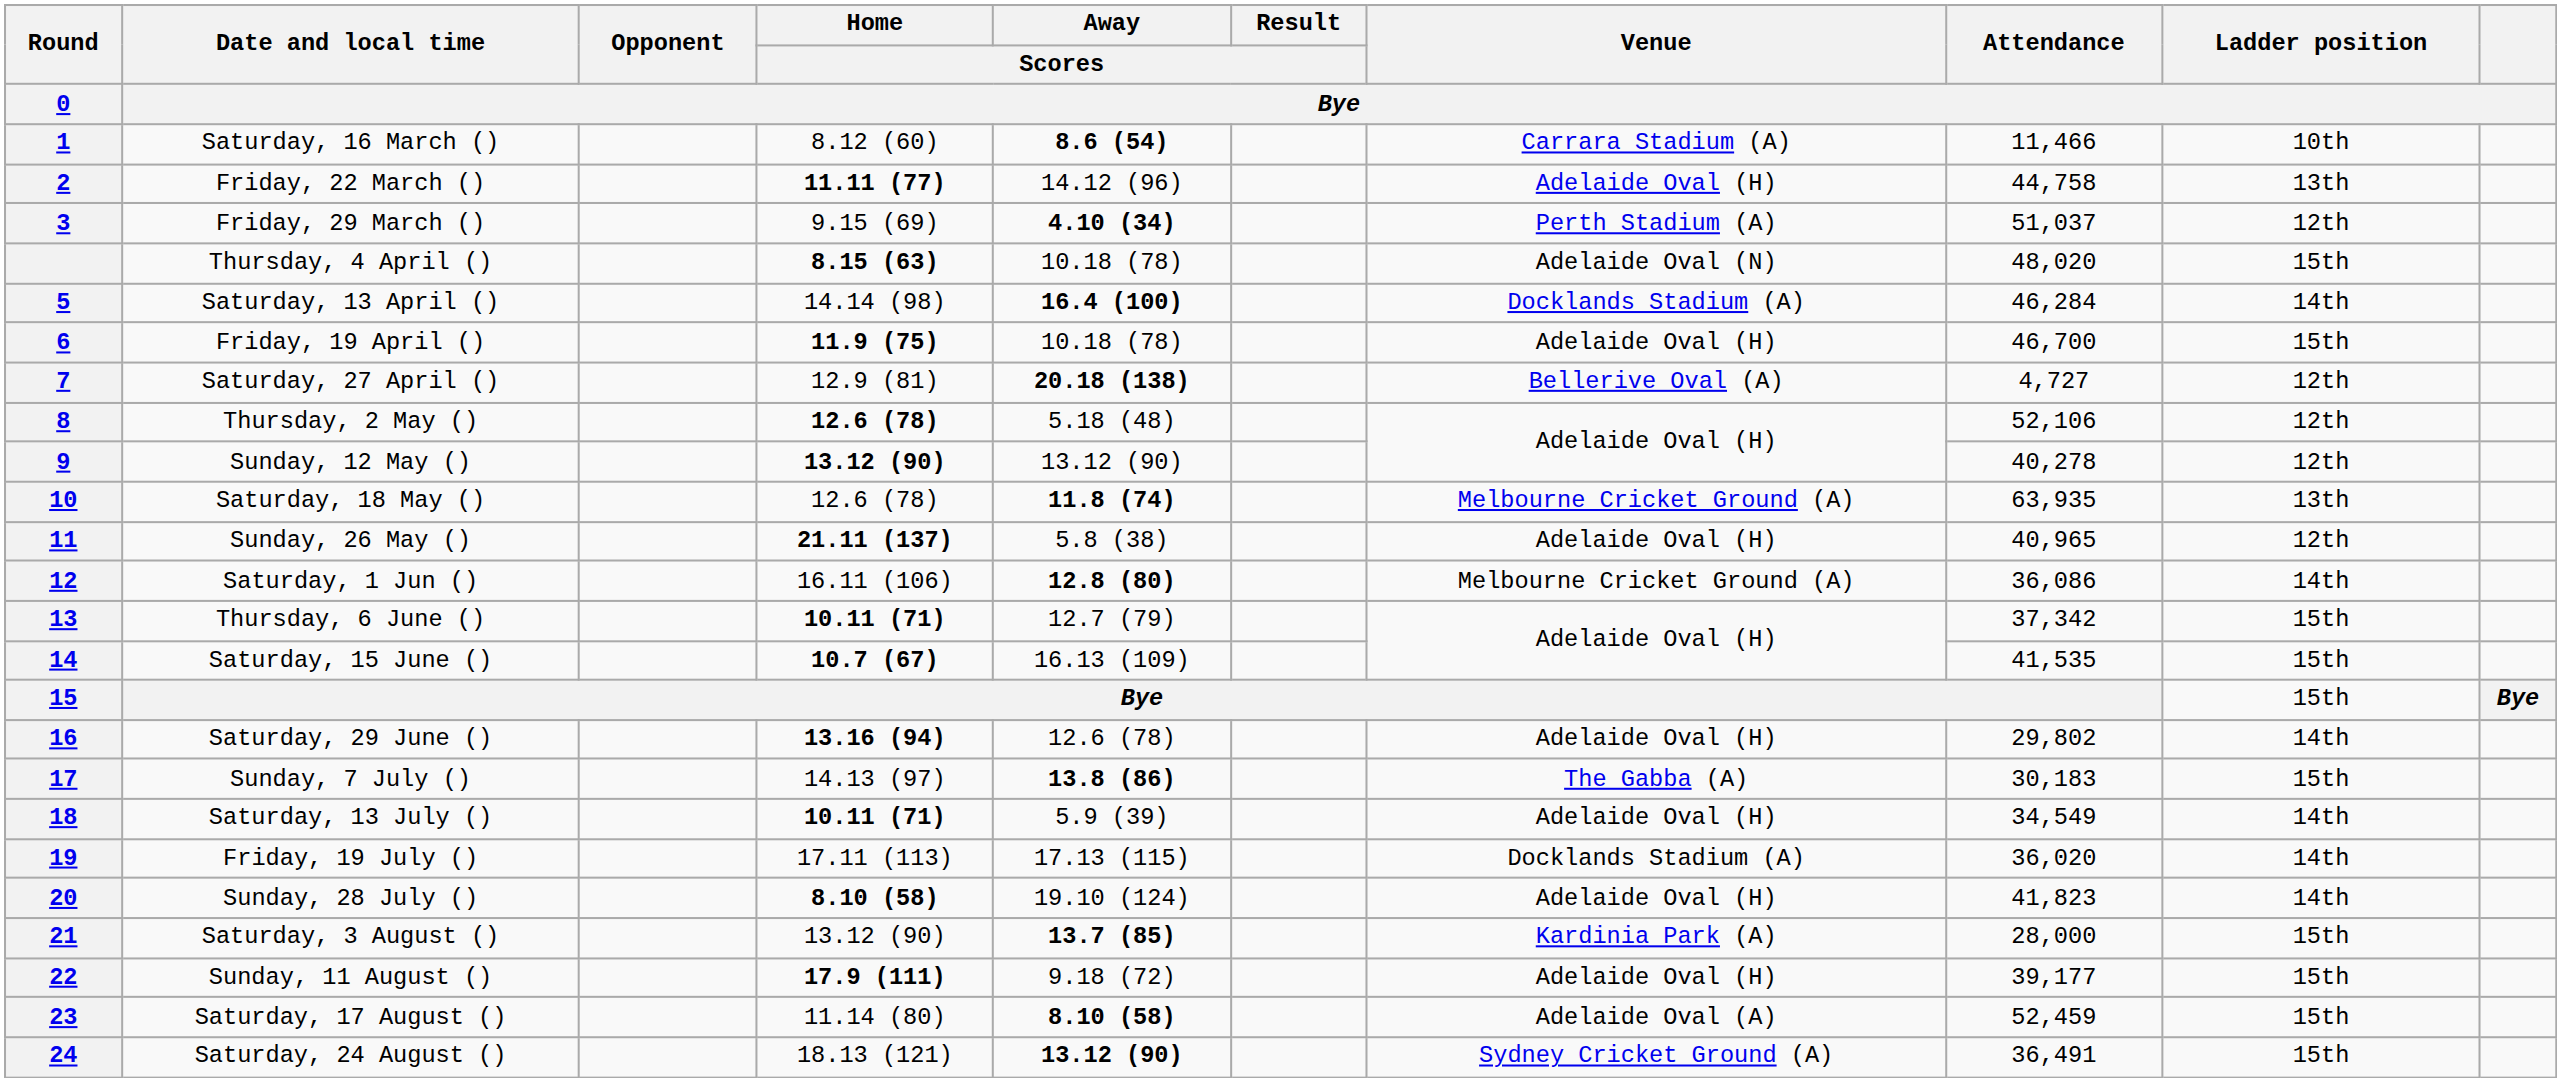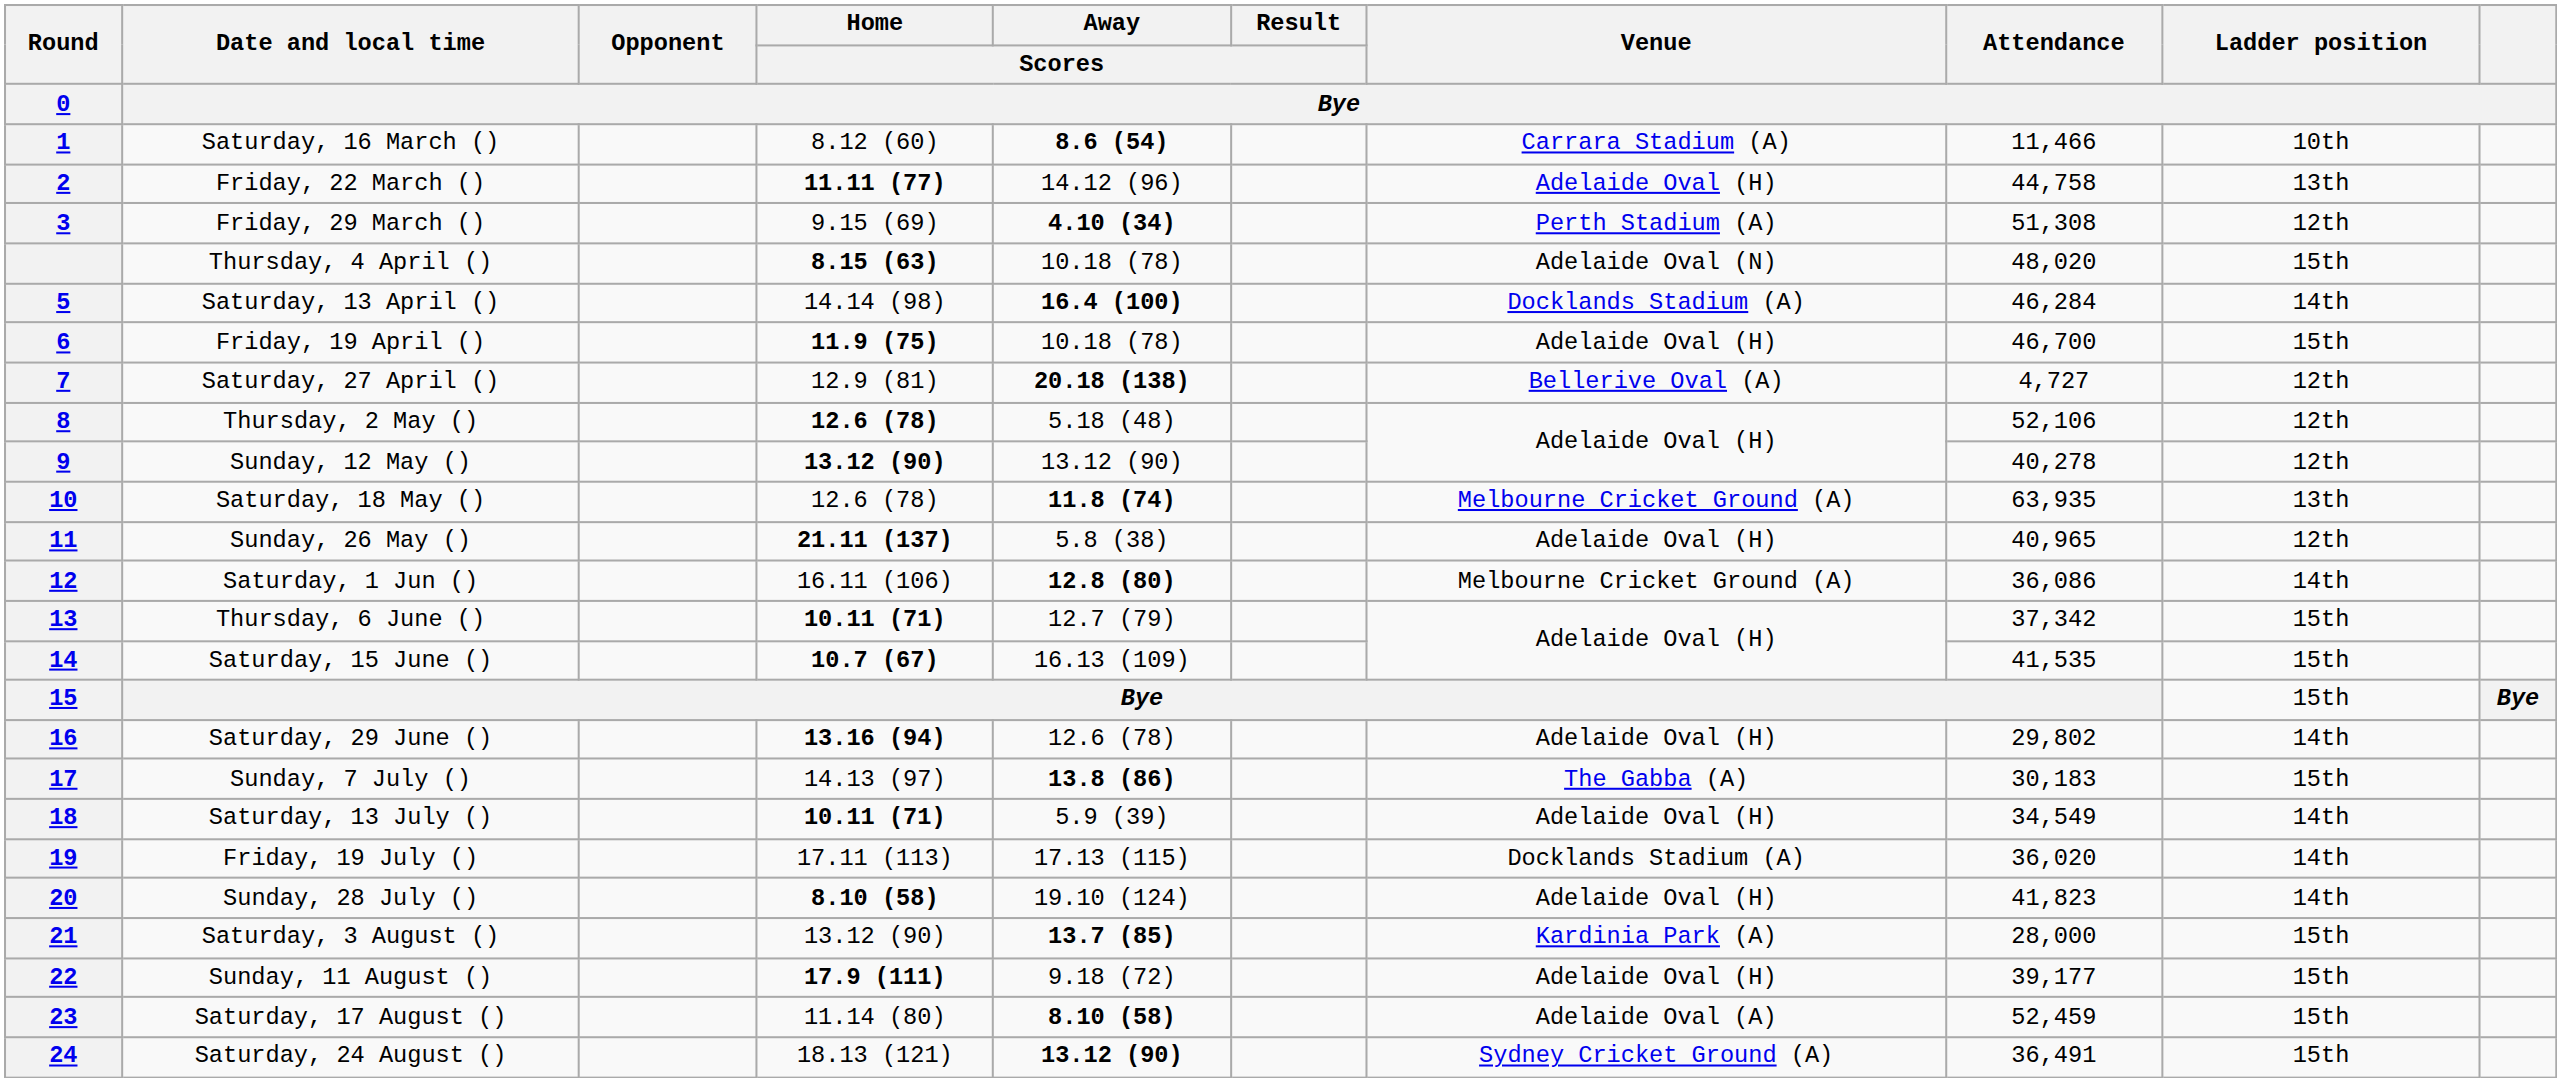3 | Attendance / Bye: 51,037 -> 51,308
